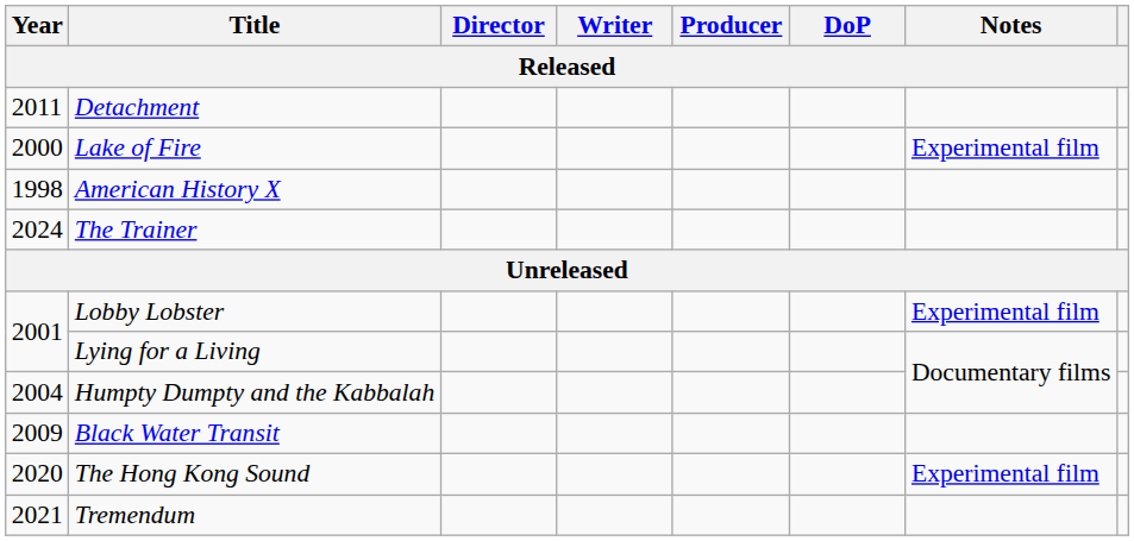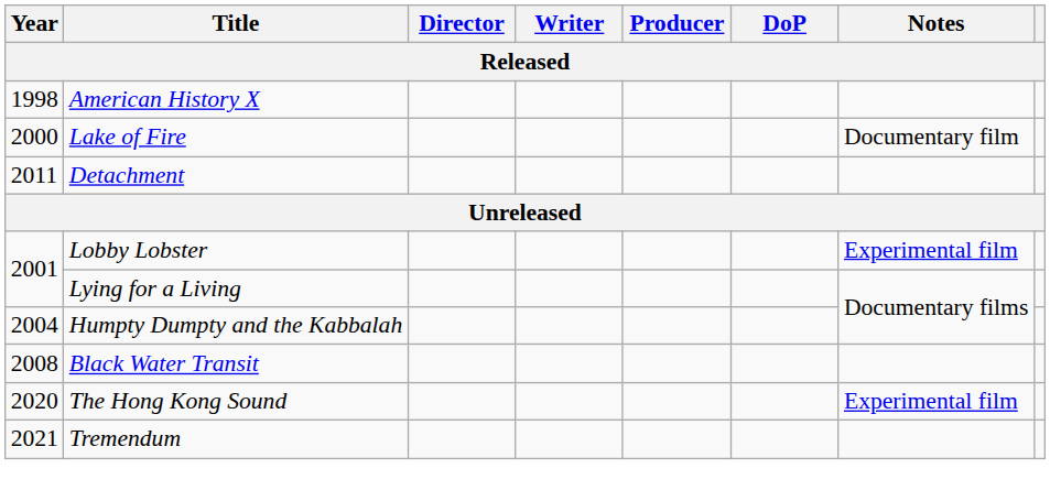rows swapped: American History X <-> Detachment
Lake of Fire | Notes: Experimental film -> Documentary film
- row: 2024 | The Trainer
Black Water Transit | Year: 2009 -> 2008
